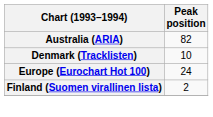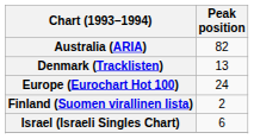Denmark (Tracklisten) | Peak position: 10 -> 13
+ row: Israel (Israeli Singles Chart) | 6
